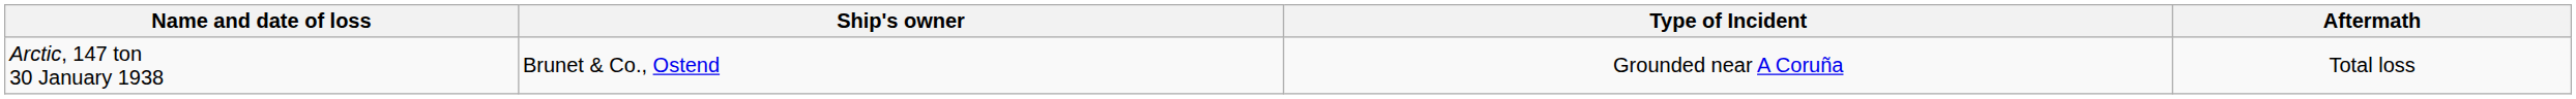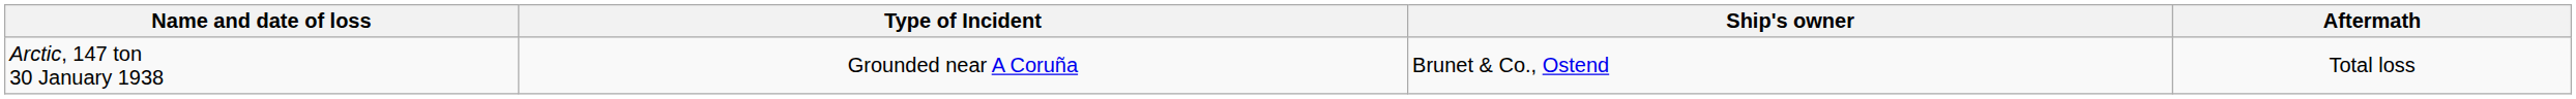columns swapped: Ship's owner <-> Type of Incident
